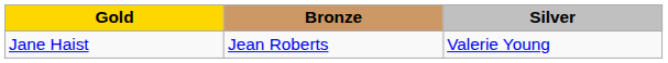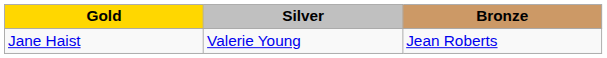columns swapped: Silver <-> Bronze
